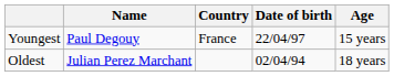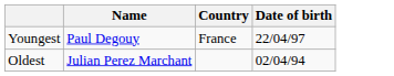- column: Age | 15 years | 18 years
